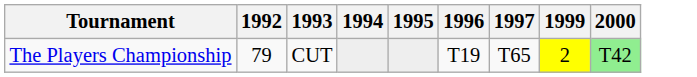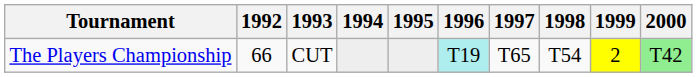+ column: 1998 | T54
The Players Championship | 1992: 79 -> 66
The Players Championship | 1996: no background -> paleturquoise background
